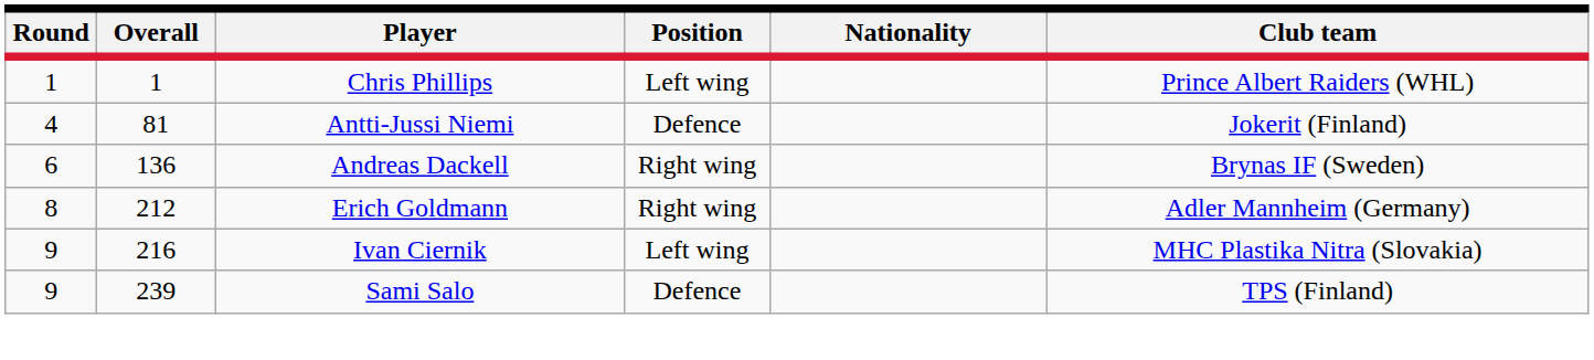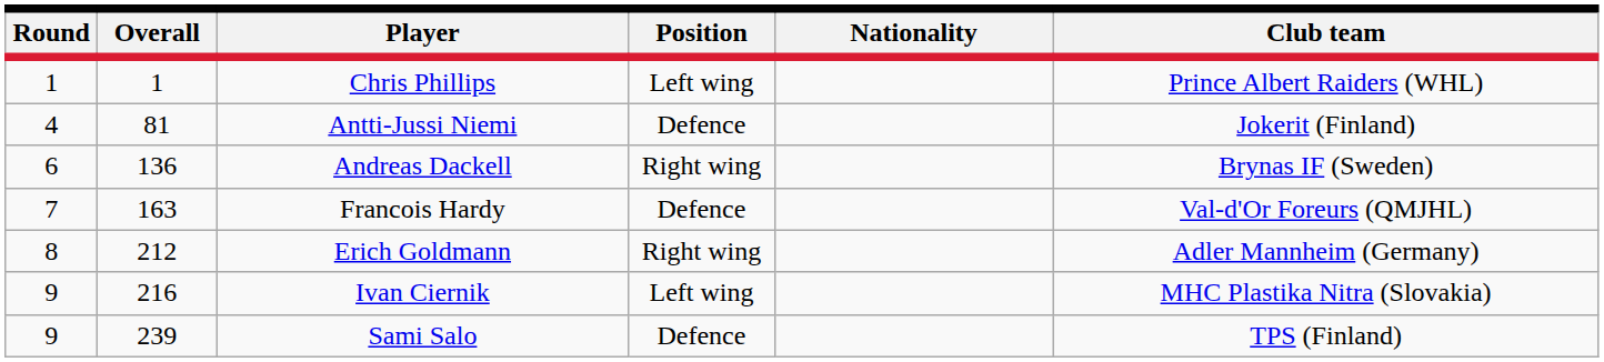+ row: 7 | 163 | Francois Hardy | Defence | Val-d'Or Foreurs (QMJHL)
